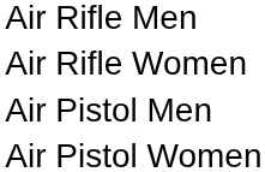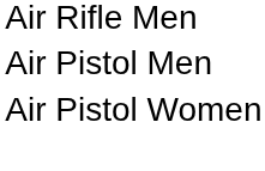- row: Air Rifle Women
